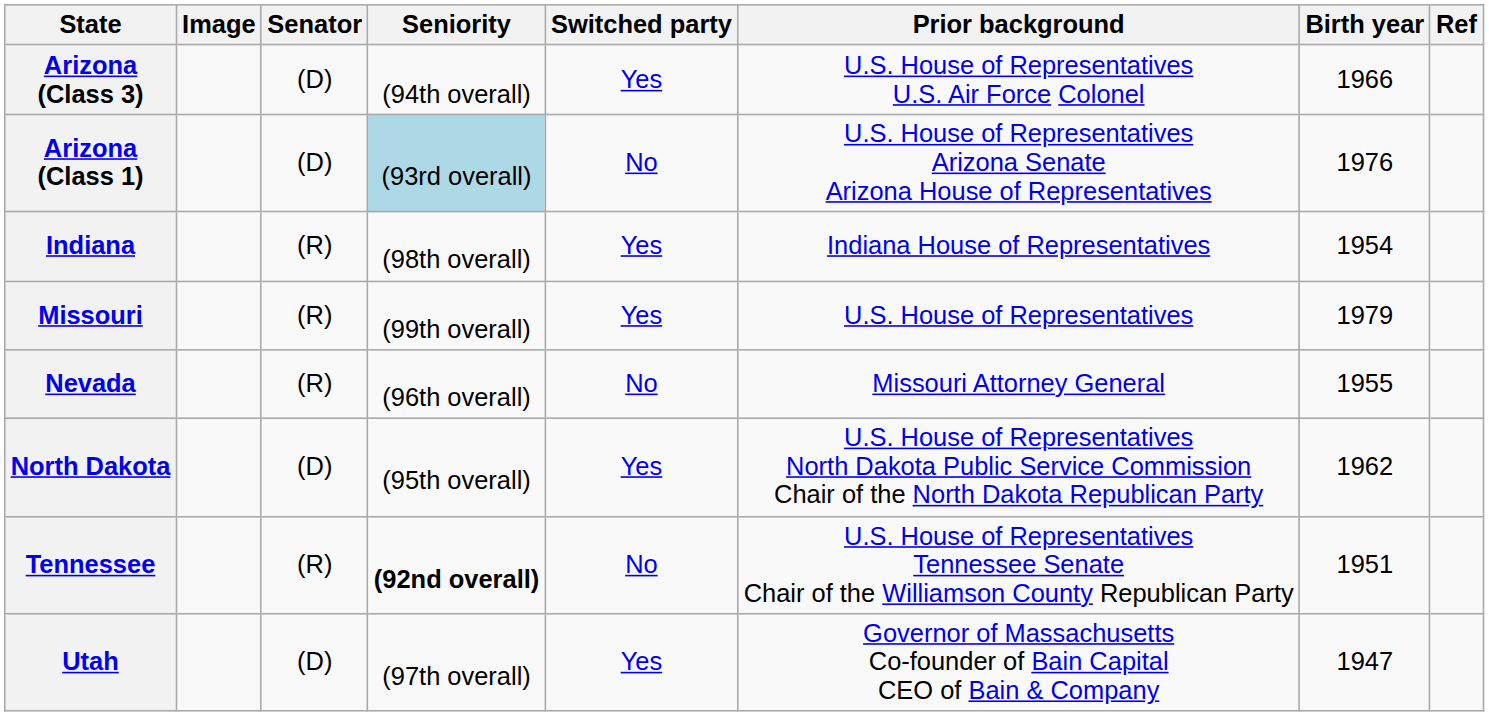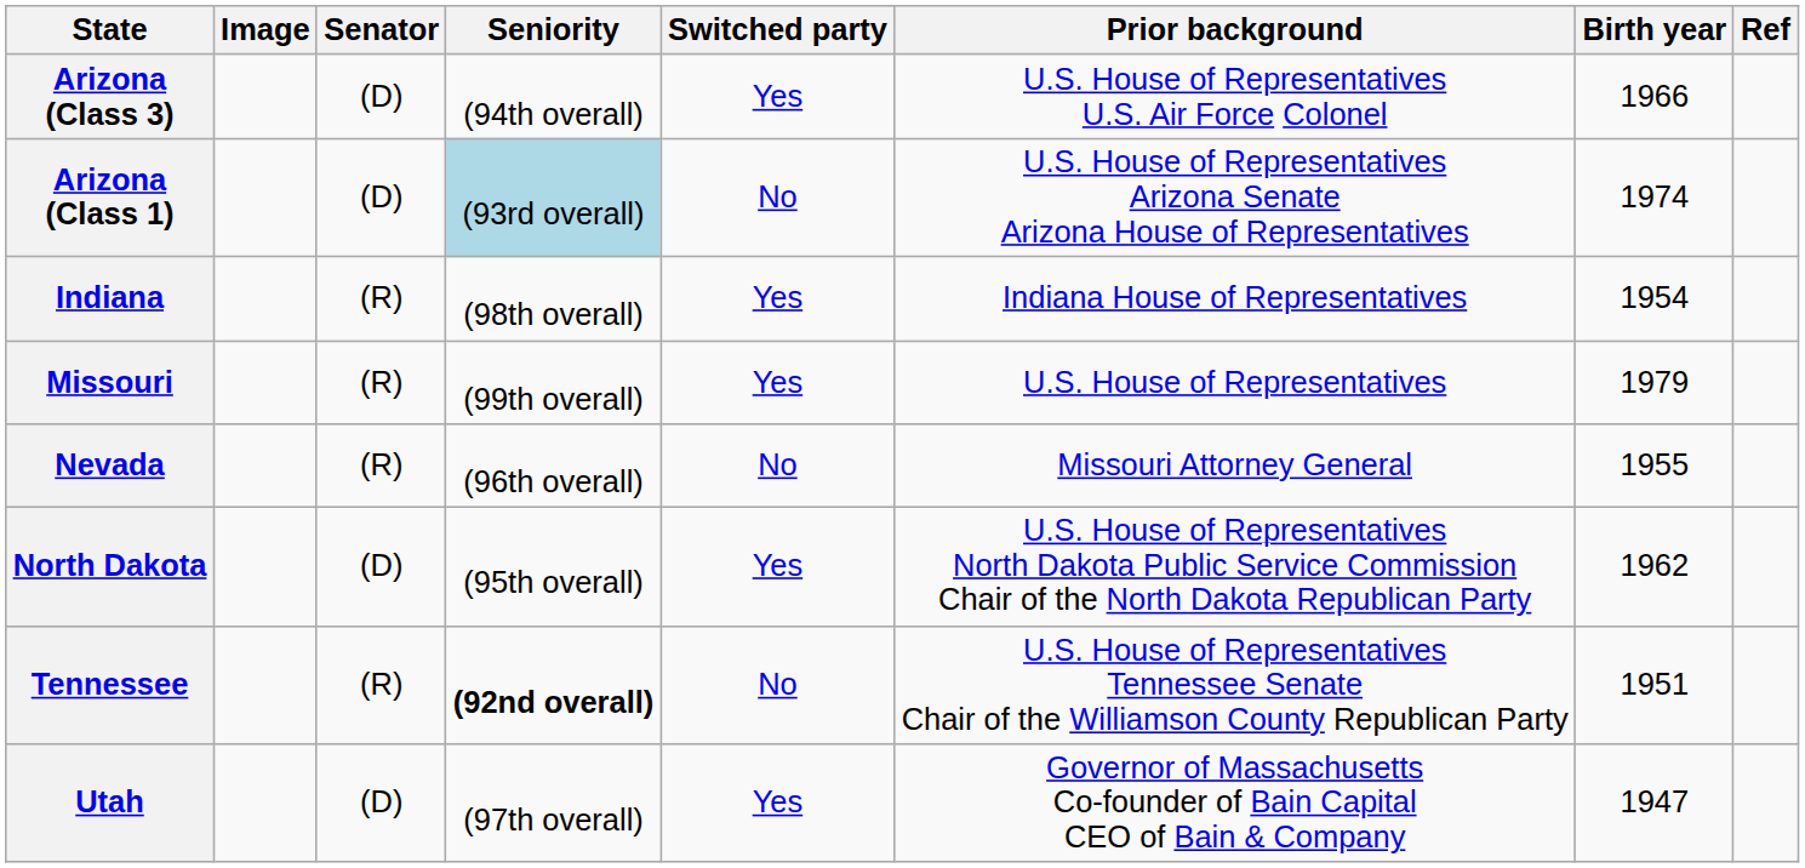Arizona (Class 1) | Birth year: 1976 -> 1974
